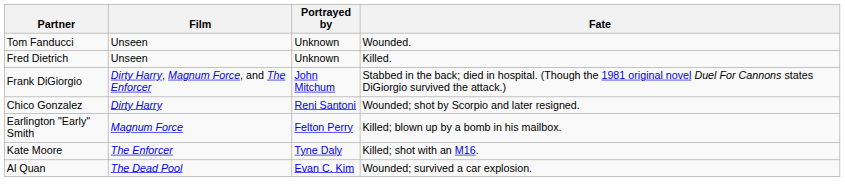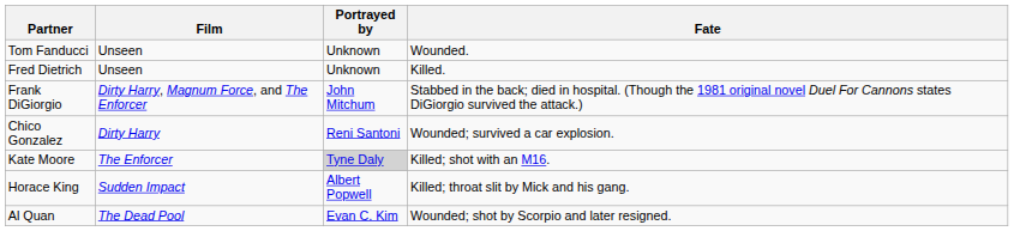Chico Gonzalez | Fate: Wounded; shot by Scorpio and later resigned. -> Wounded; survived a car explosion.
- row: Earlington "Early" Smith | Magnum Force | Felton Perry | Killed; blown up by a bomb in his mailbox.
Kate Moore | Portrayed by: no background -> lightgrey background
+ row: Horace King | Sudden Impact | Albert Popwell | Killed; throat slit by Mick and his gang.
Al Quan | Fate: Wounded; survived a car explosion. -> Wounded; shot by Scorpio and later resigned.
